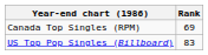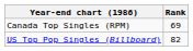US Top Pop Singles (Billboard) | Rank: 83 -> 82
